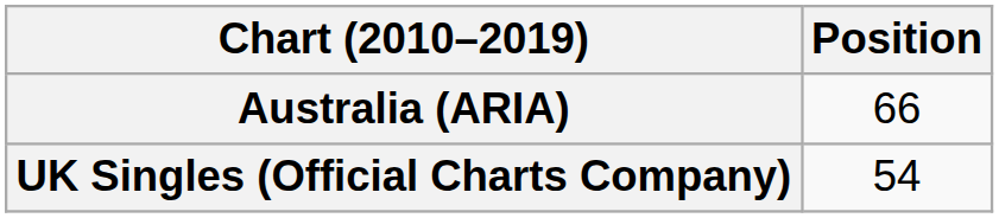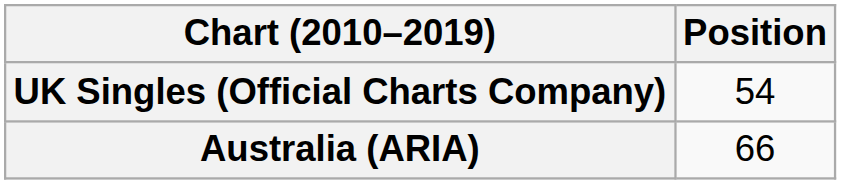rows swapped: Australia (ARIA) <-> UK Singles (Official Charts Company)
